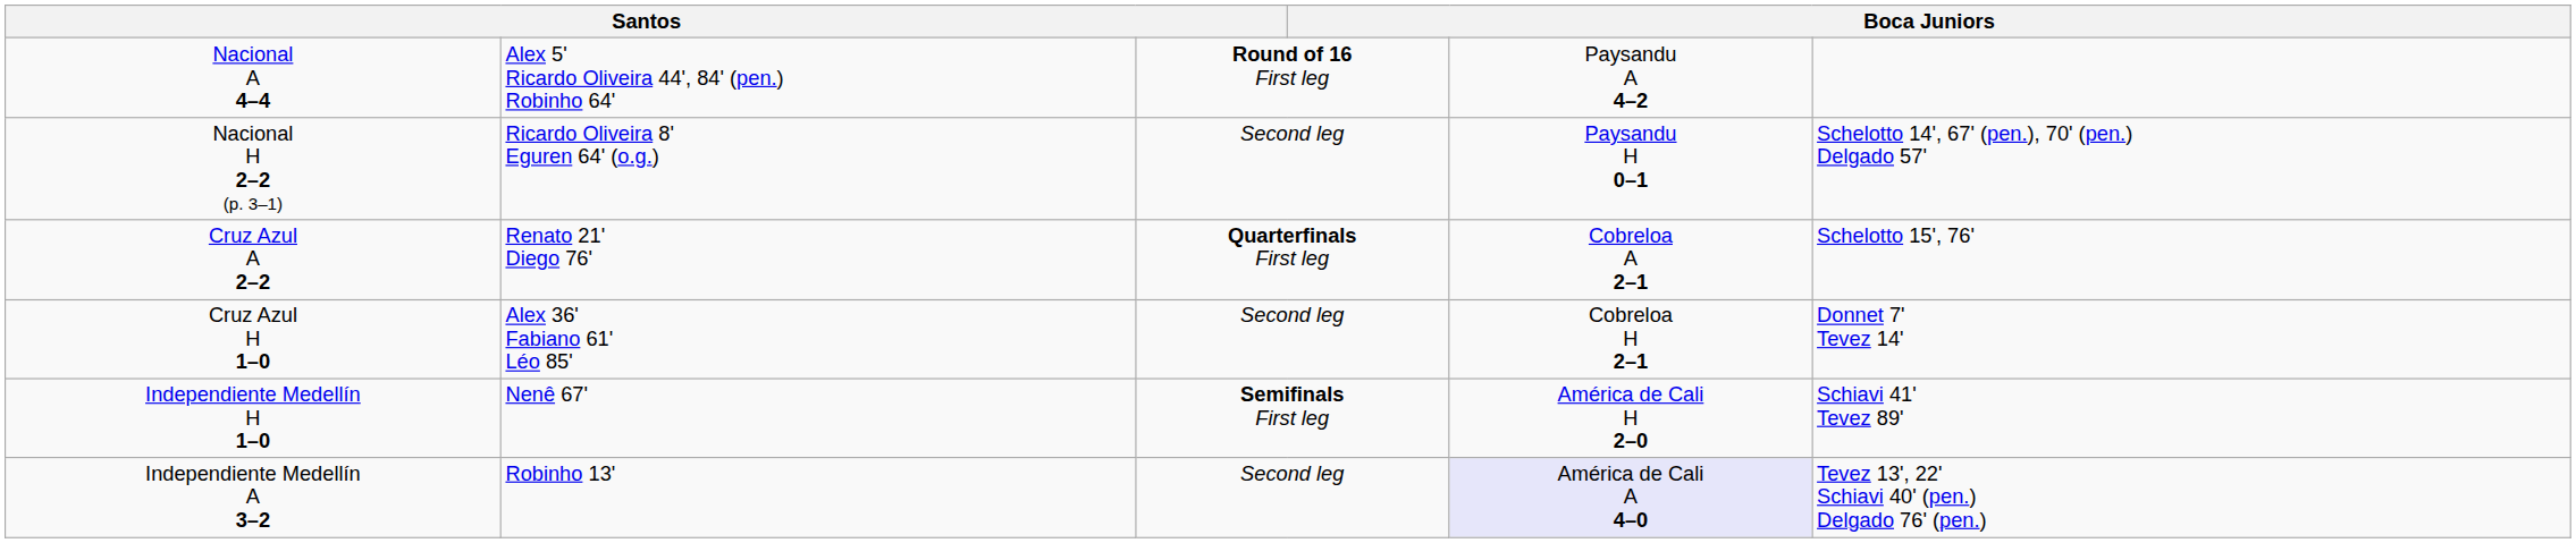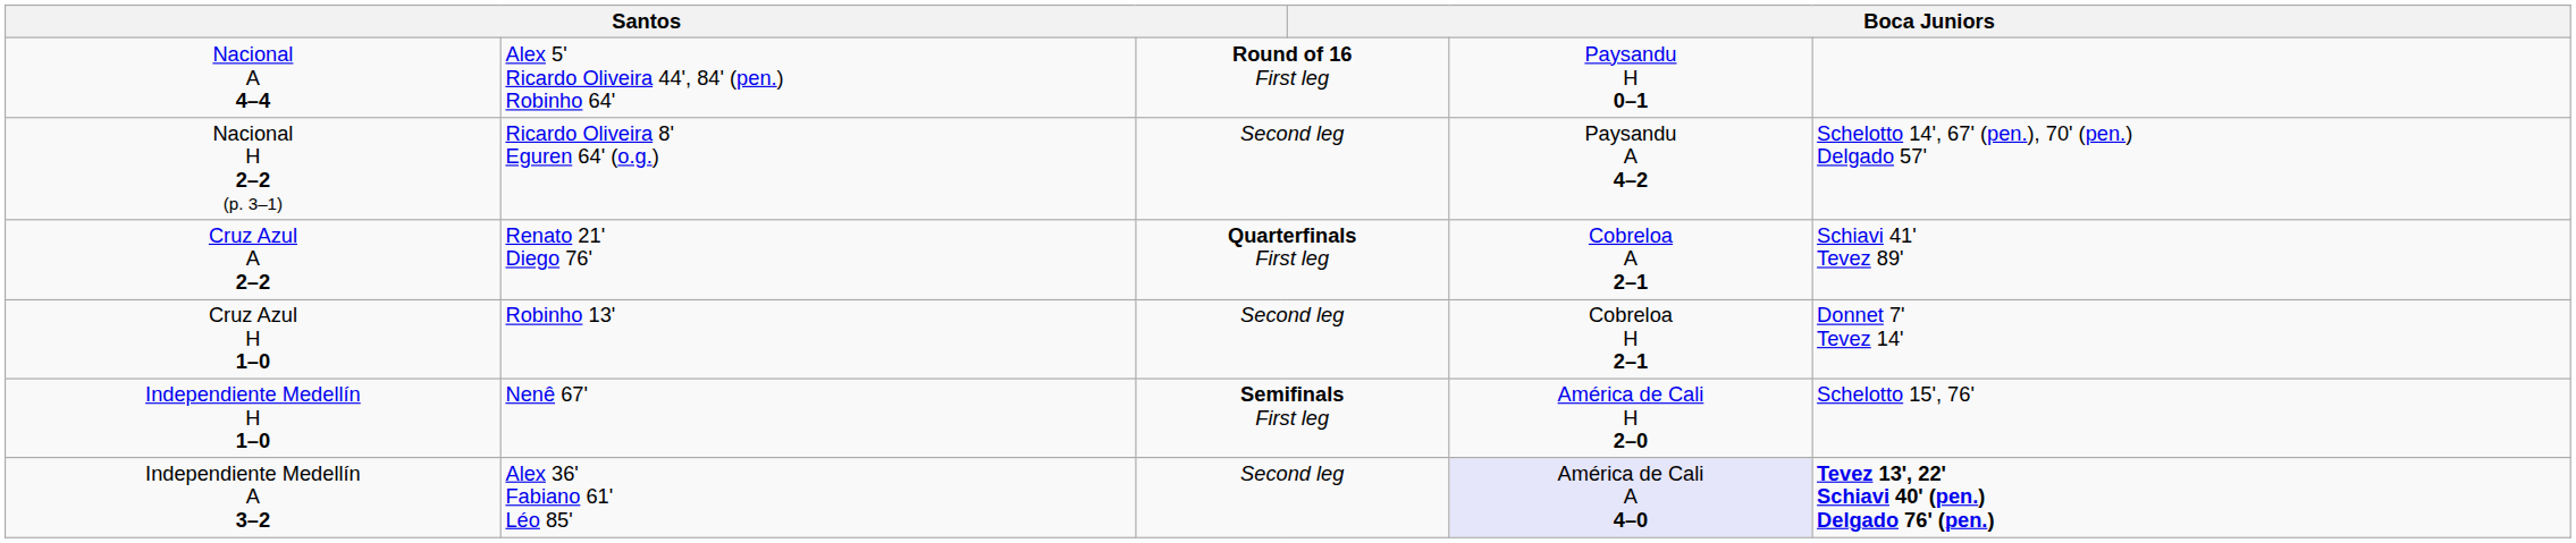Nacional A 4–4 | column 5: Paysandu A 4–2 -> Paysandu H 0–1
Nacional H 2–2 (p. 3–1) | column 5: Paysandu H 0–1 -> Paysandu A 4–2
Cruz Azul A 2–2 | column 6: Schelotto 15', 76' -> Schiavi 41' Tevez 89'
Cruz Azul H 1–0 | column 2: Alex 36' Fabiano 61' Léo 85' -> Robinho 13'
Independiente Medellín H 1–0 | column 6: Schiavi 41' Tevez 89' -> Schelotto 15', 76'
Independiente Medellín A 3–2 | column 2: Robinho 13' -> Alex 36' Fabiano 61' Léo 85'
Independiente Medellín A 3–2 | column 6: normal -> bold
